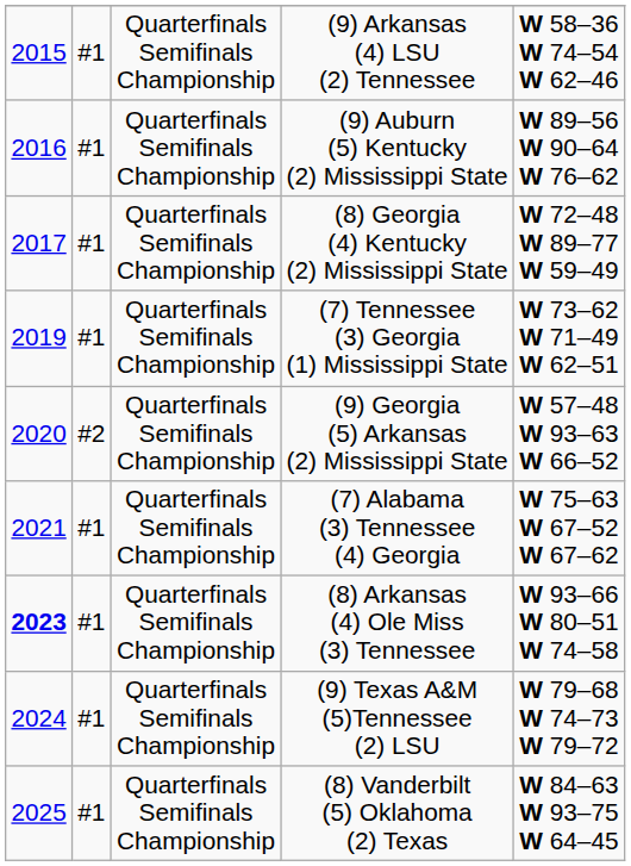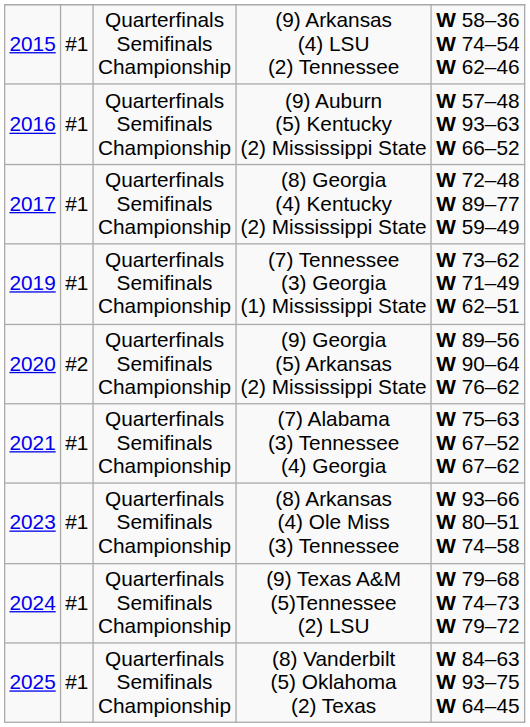(9) Auburn (5) Kentucky (2) Mississippi State | column 5: W 89–56 W 90–64 W 76–62 -> W 57–48 W 93–63 W 66–52
(9) Georgia (5) Arkansas (2) Mississippi State | column 5: W 57–48 W 93–63 W 66–52 -> W 89–56 W 90–64 W 76–62
(8) Arkansas (4) Ole Miss (3) Tennessee | column 1: bold -> normal
